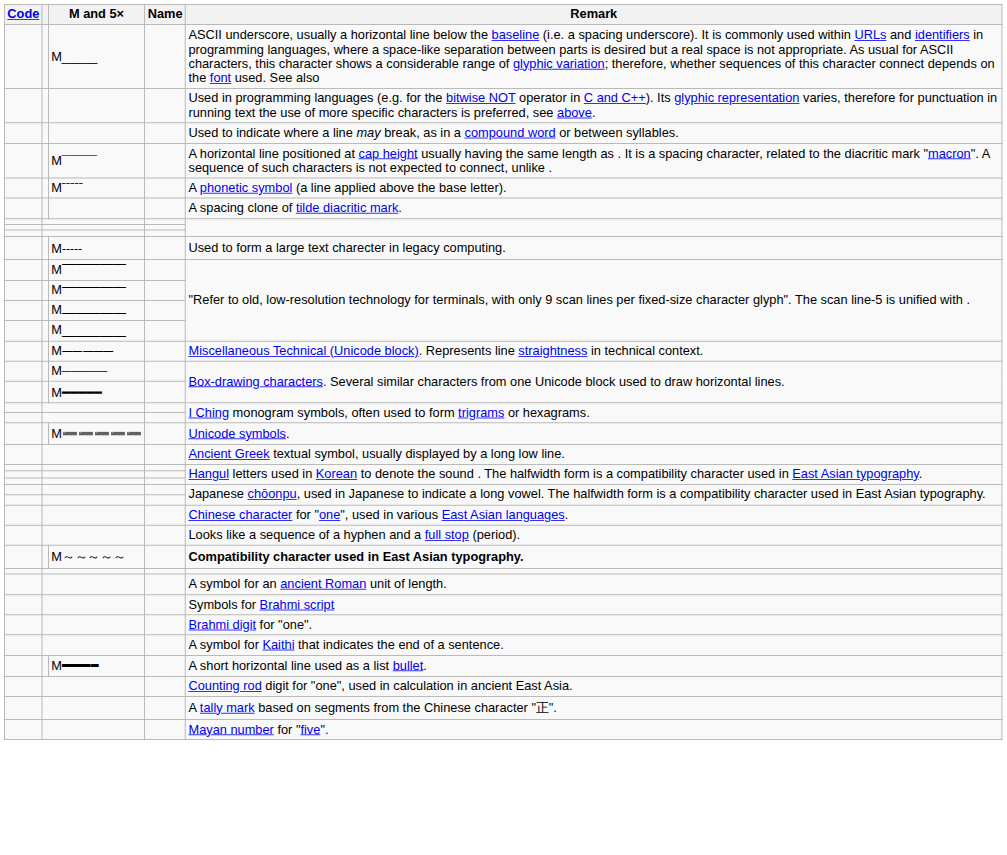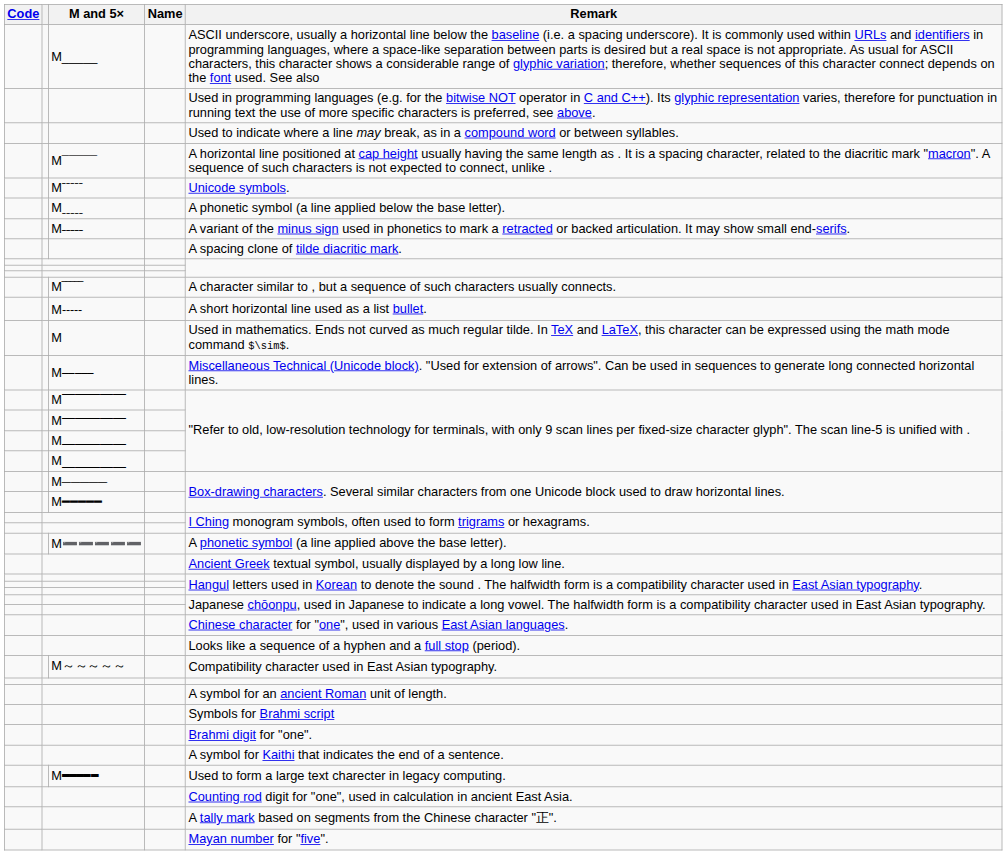Mˉˉˉˉˉ | Remark: A phonetic symbol (a line applied above the base letter). -> Unicode symbols.
+ row: Mˍˍˍˍˍ | A phonetic symbol (a line applied below the base letter).
+ row: M˗˗˗˗˗ | A variant of the minus sign used in phonetics to mark a retracted or backed articulation. It may show small end-serifs.
+ row: M‾‾‾‾‾ | A character similar to , but a sequence of such characters usually connects.
M⁃⁃⁃⁃⁃ | Remark: Used to form a large text charecter in legacy computing. -> A short horizontal line used as a list bullet.
+ row: M | Used in mathematics. Ends not curved as much regular tilde. In TeX and LaTeX, this character can be expressed using the math mode command $\sim$.
+ row: M⎯⎯⎯⎯⎯ | Miscellaneous Technical (Unicode block). "Used for extension of arrows". Can be used in sequences to generate long connected horizontal lines.
- row: M⏤⏤⏤⏤⏤ | Miscellaneous Technical (Unicode block). Represents line straightness in technical context.
M➖➖➖➖➖ | Remark: Unicode symbols. -> A phonetic symbol (a line applied above the base letter).
M～～～～～ | Remark: bold -> normal
M𜸟𜸟𜸟𜸟𜸟 | Remark: A short horizontal line used as a list bullet. -> Used to form a large text charecter in legacy computing.
